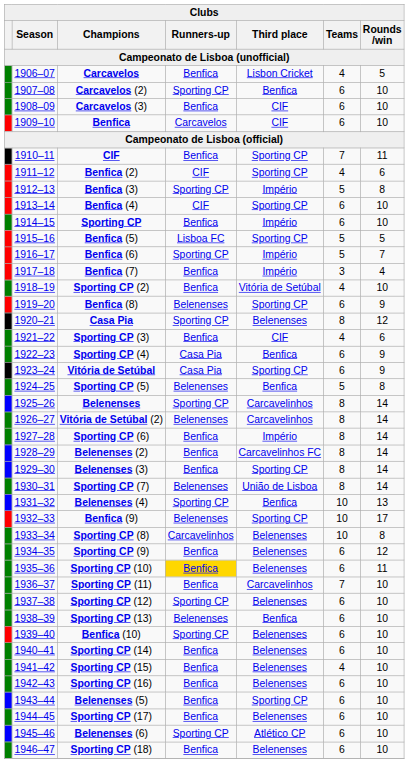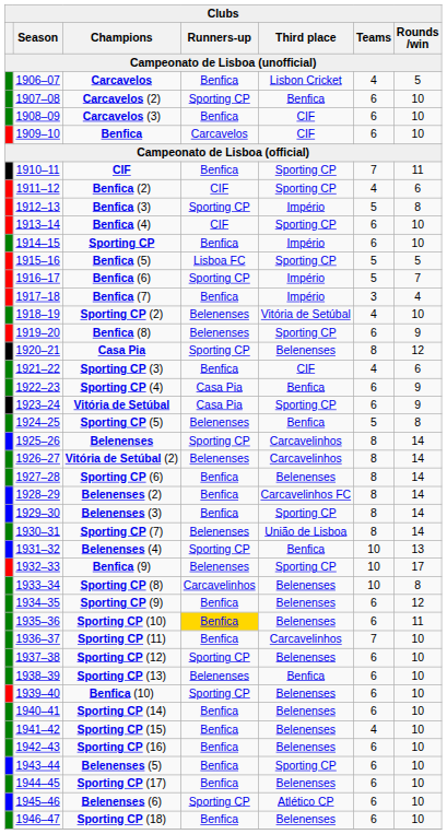Sporting CP (2) | Runners-up: Benfica -> Belenenses
Sporting CP (6) | Third place: Império -> Belenenses
